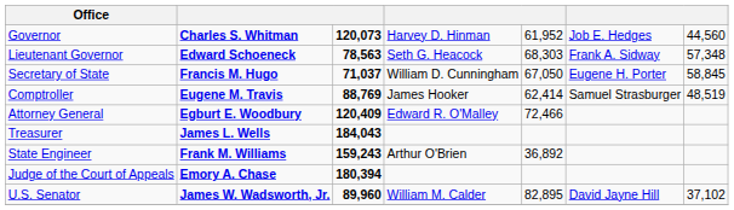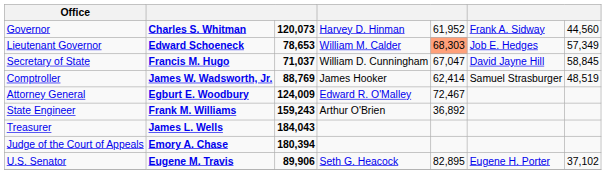Governor | column 6: Job E. Hedges -> Frank A. Sidway
Lieutenant Governor | column 3: 78,563 -> 78,653
Lieutenant Governor | column 4: Seth G. Heacock -> William M. Calder
Lieutenant Governor | column 5: no background -> lightsalmon background
Lieutenant Governor | column 6: Frank A. Sidway -> Job E. Hedges
Lieutenant Governor | column 7: 57,348 -> 57,349
Secretary of State | column 5: 67,050 -> 67,047
Secretary of State | column 6: Eugene H. Porter -> David Jayne Hill
Comptroller | column 2: Eugene M. Travis -> James W. Wadsworth, Jr.
Attorney General | column 3: 120,409 -> 124,009
Attorney General | column 5: 72,466 -> 72,467
rows swapped: Treasurer <-> State Engineer
U.S. Senator | column 2: James W. Wadsworth, Jr. -> Eugene M. Travis
U.S. Senator | column 3: 89,960 -> 89,906
U.S. Senator | column 4: William M. Calder -> Seth G. Heacock
U.S. Senator | column 6: David Jayne Hill -> Eugene H. Porter
